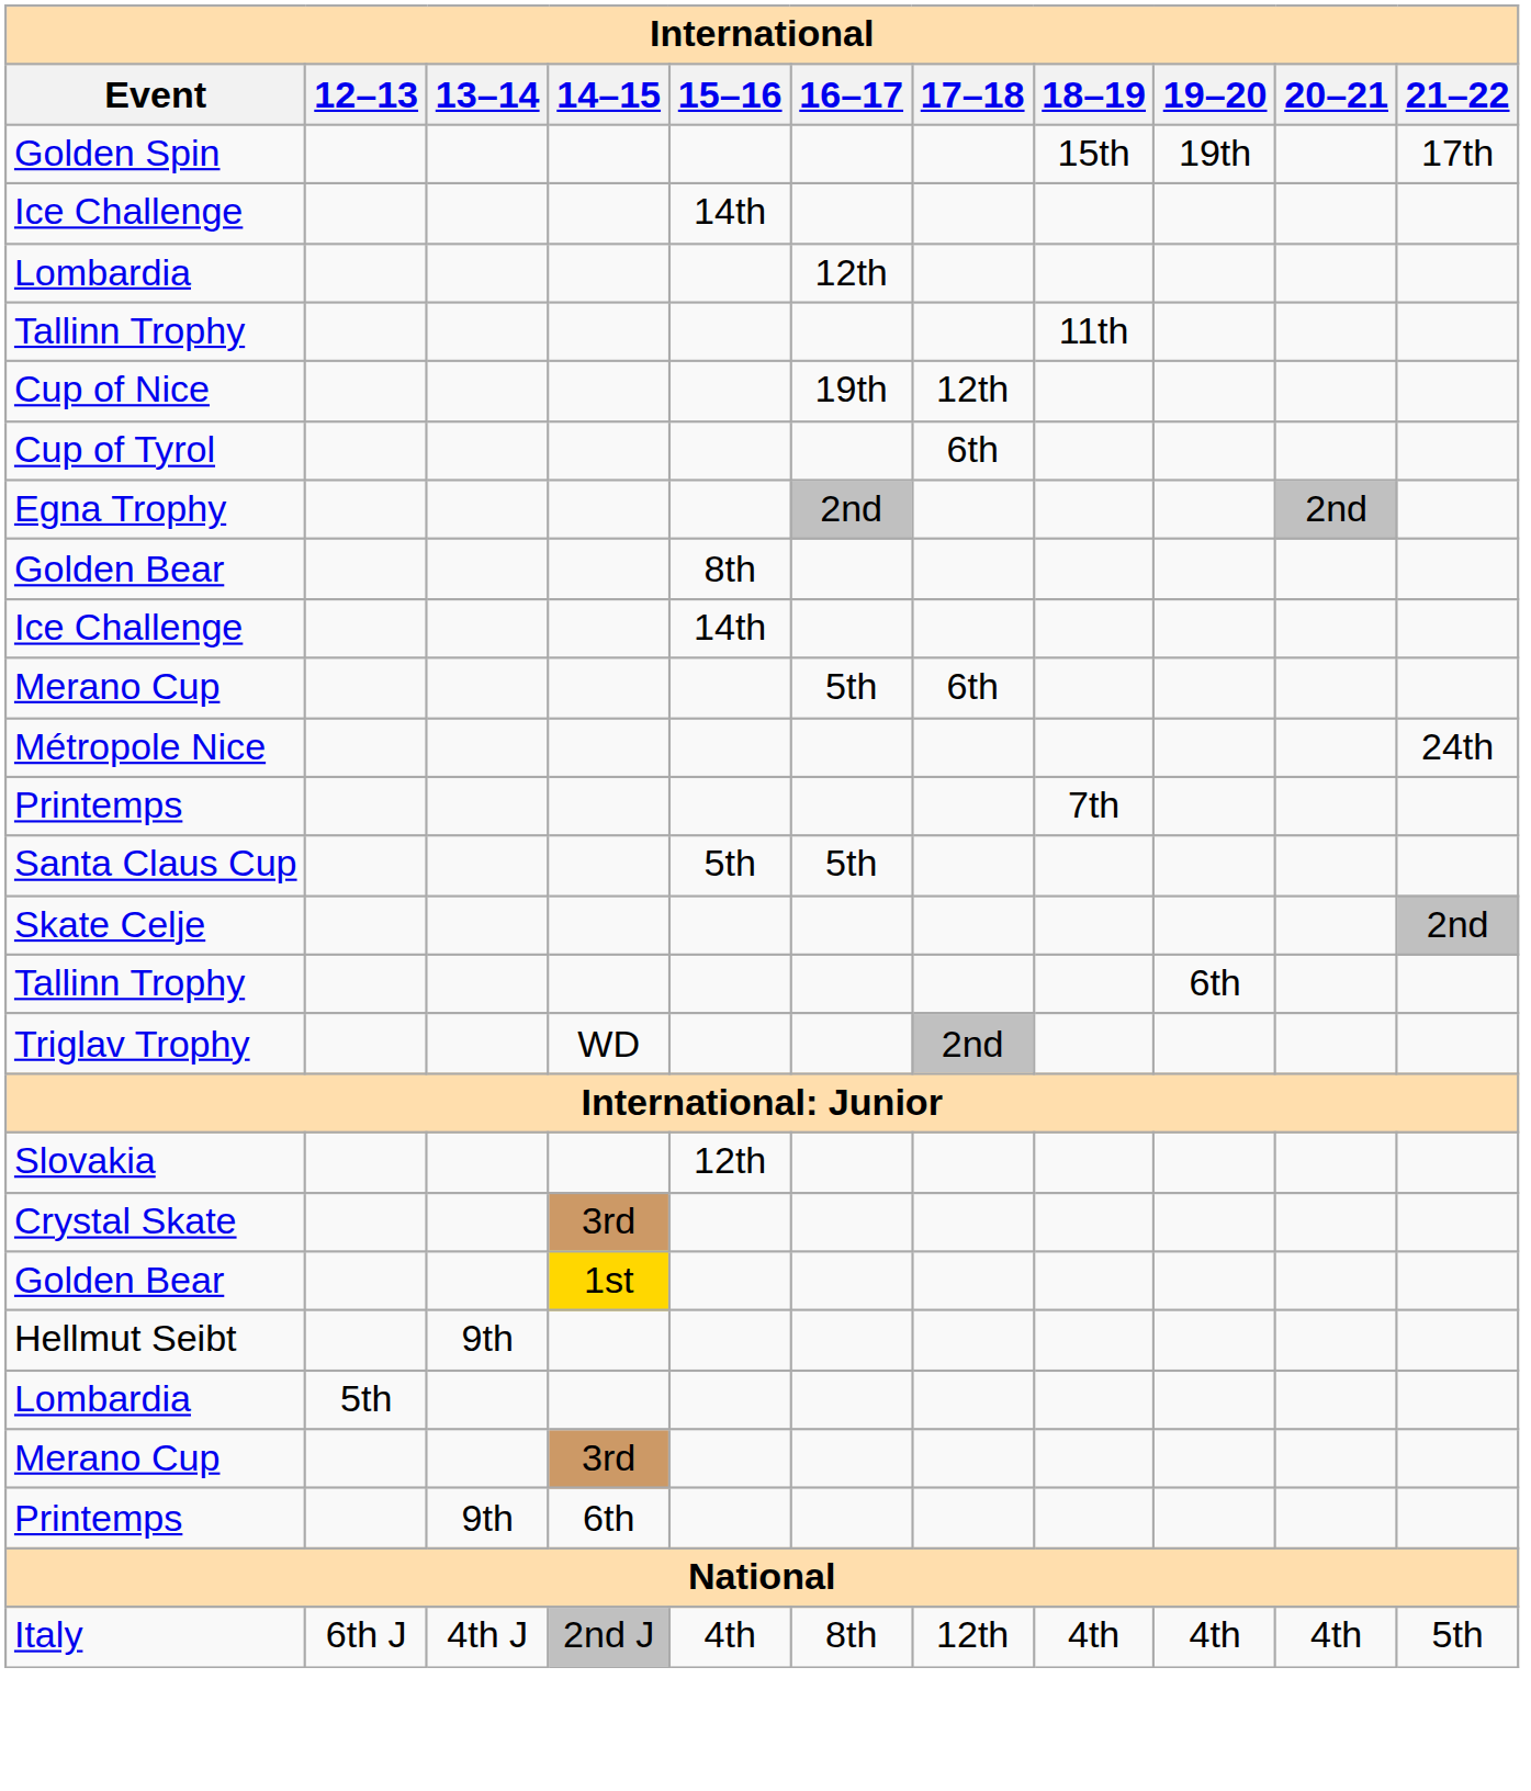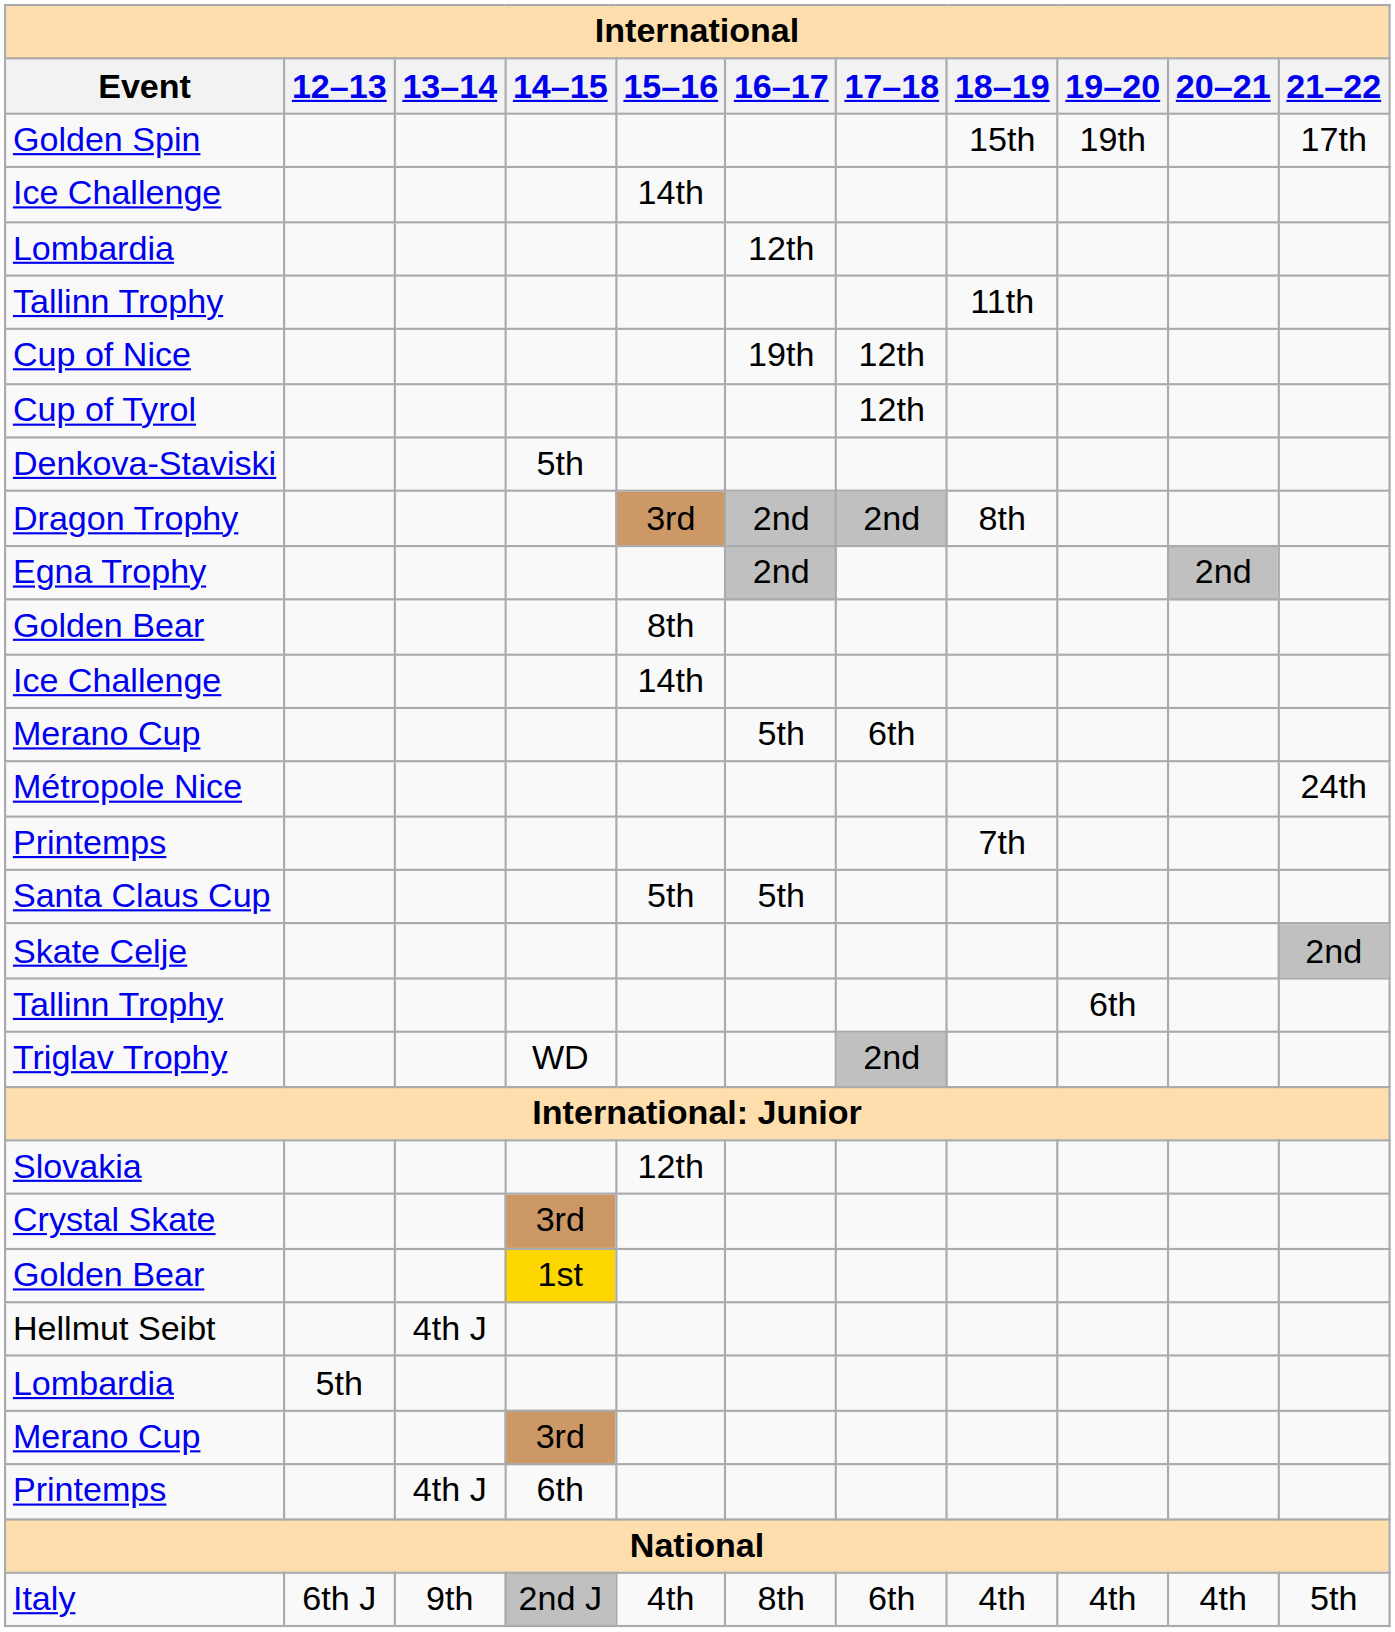Cup of Tyrol | 17–18: 6th -> 12th
+ row: Denkova-Staviski | 5th
+ row: Dragon Trophy | 3rd | 2nd | 2nd | 8th
Hellmut Seibt | 13–14: 9th -> 4th J
Printemps / 6th | 13–14: 9th -> 4th J
Italy | 13–14: 4th J -> 9th
Italy | 17–18: 12th -> 6th
